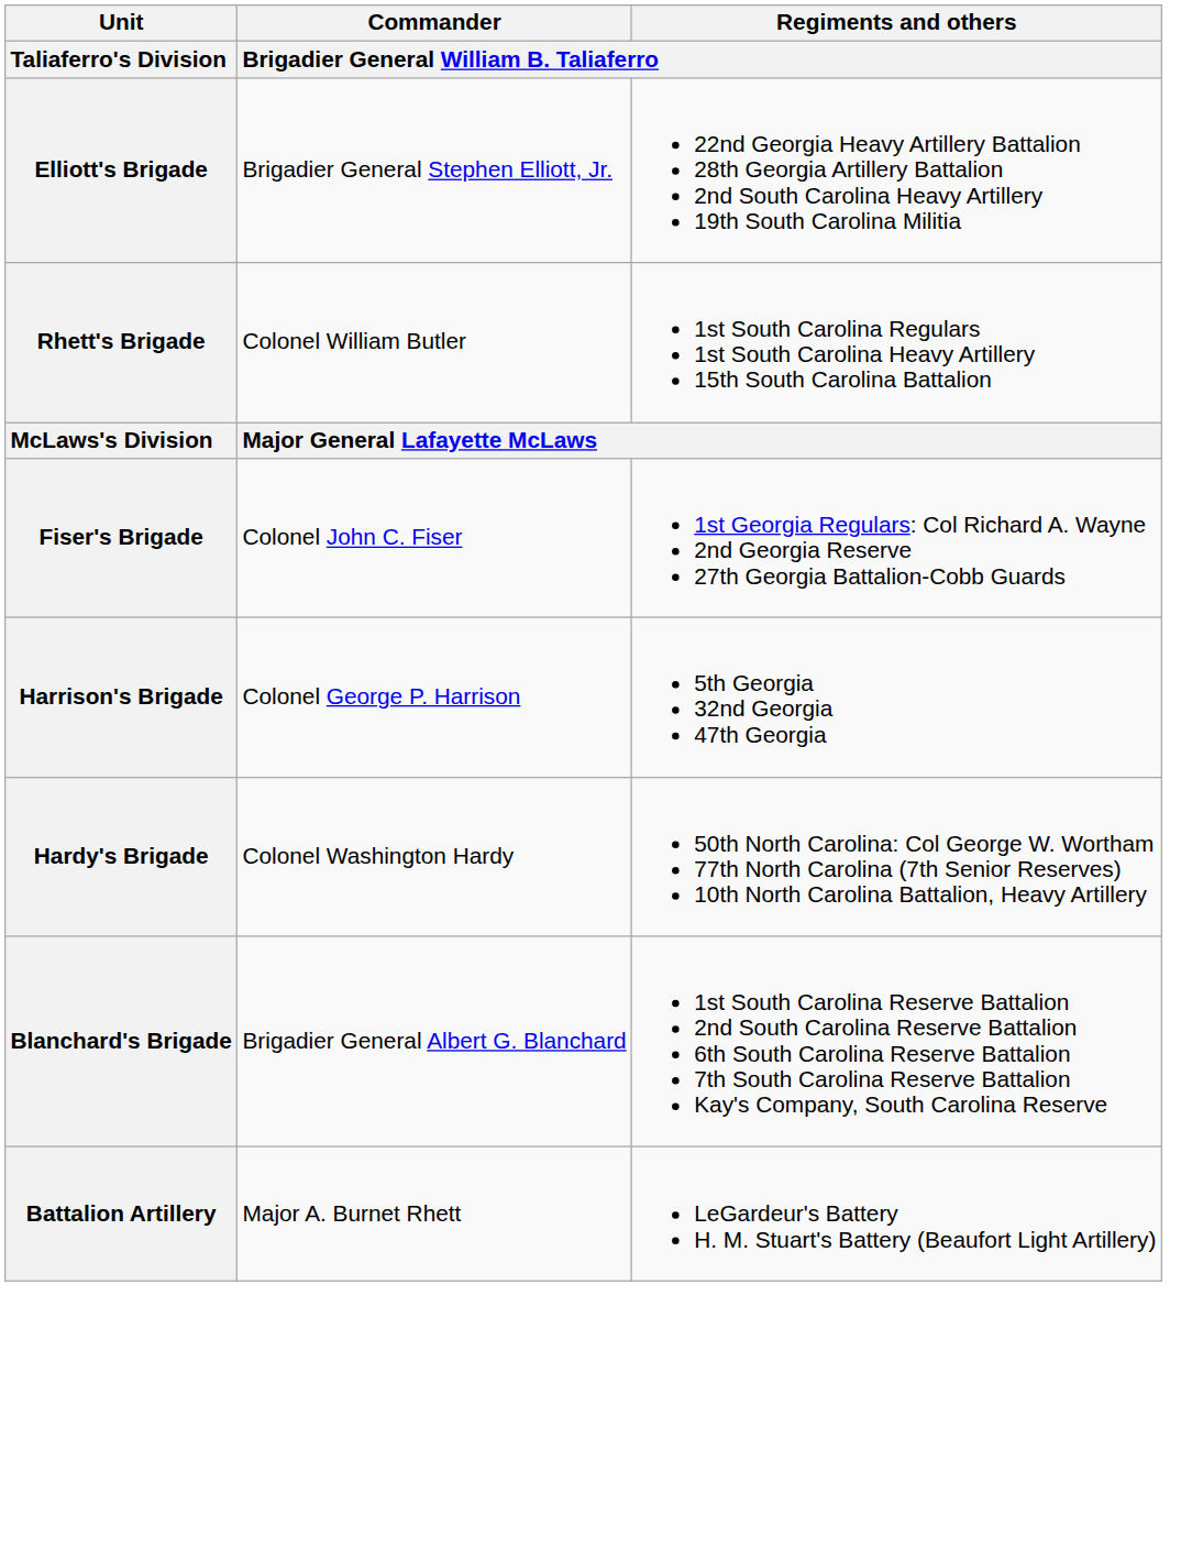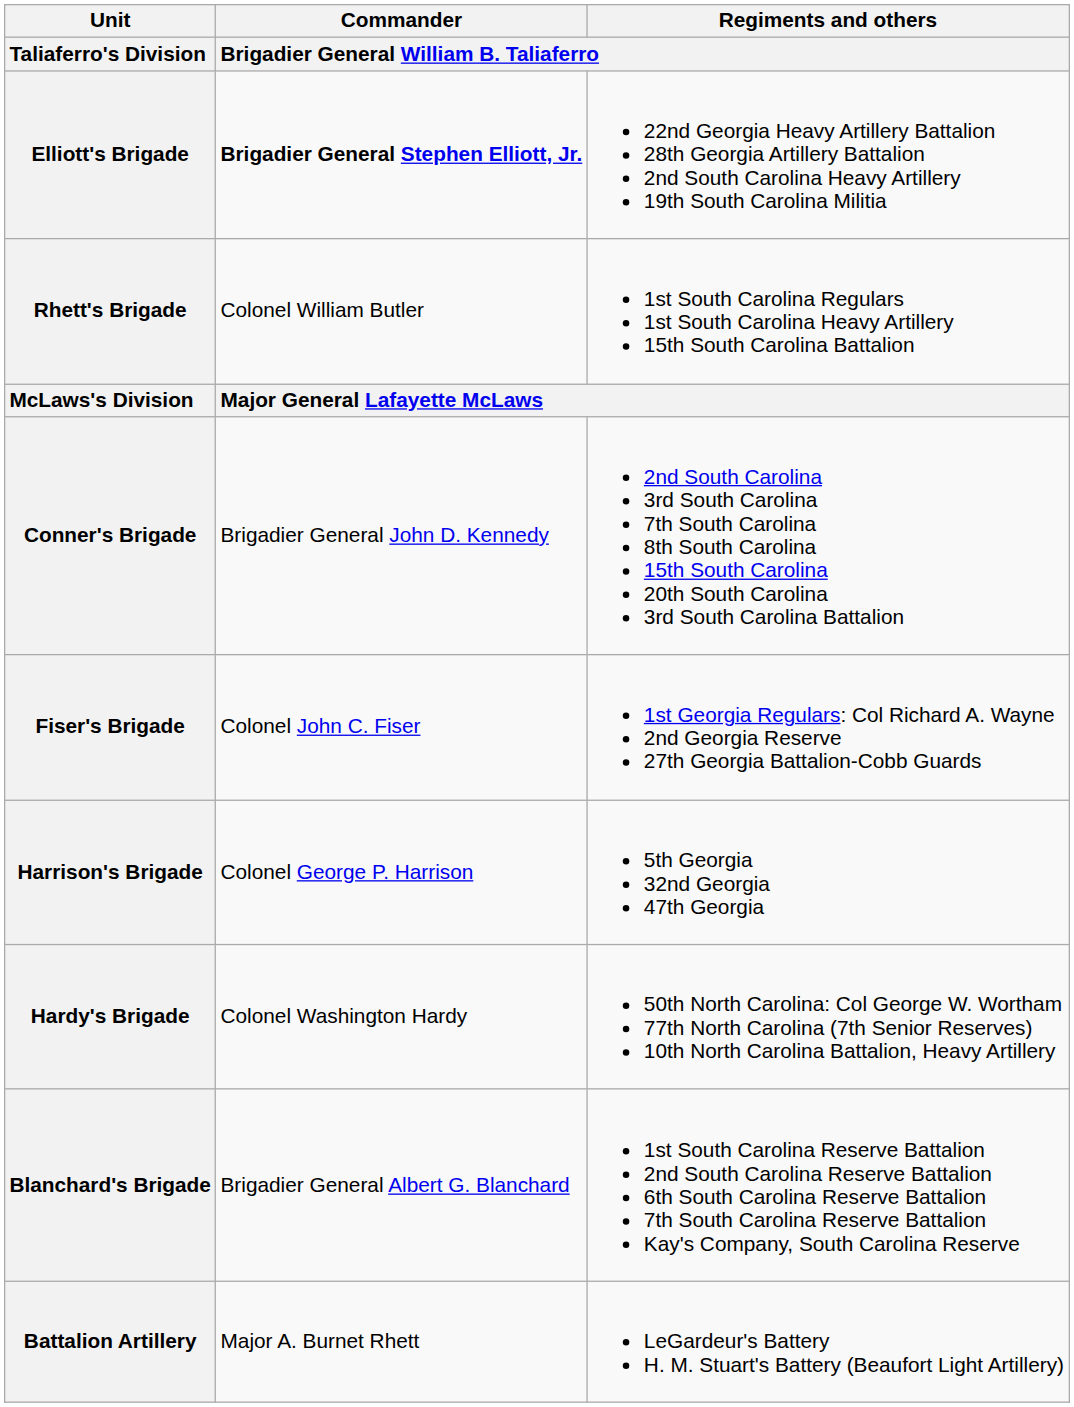Elliott's Brigade | Commander / Brigadier General William B. Taliaferro: normal -> bold
+ row: Conner's Brigade | Brigadier General John D. Kennedy | 2nd South Carolina 3rd South Carolina 7th South Carolina 8th South Carolina 15th South Carolina 20th South Carolina 3rd South Carolina Battalion
